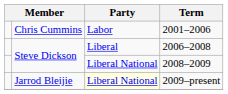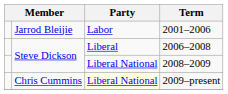2001–2006 | column 2: Chris Cummins -> Jarrod Bleijie
2009–present | column 2: Jarrod Bleijie -> Chris Cummins
